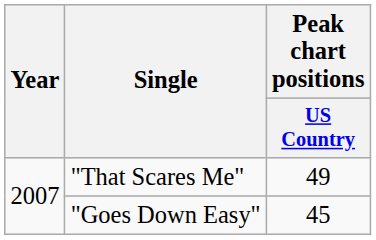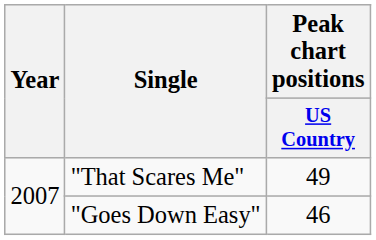"Goes Down Easy" | Peak chart positions / US Country: 45 -> 46
